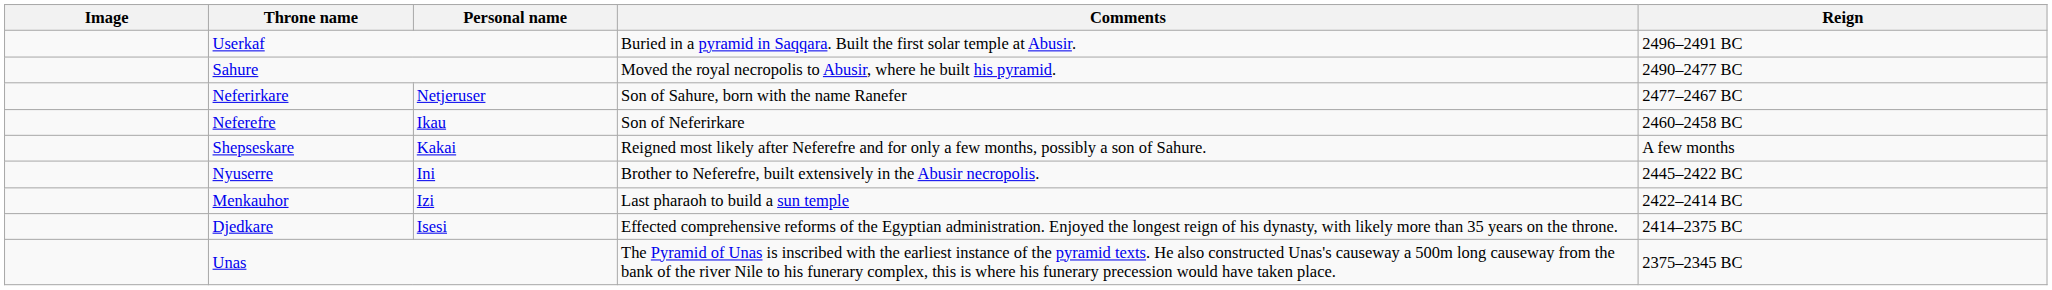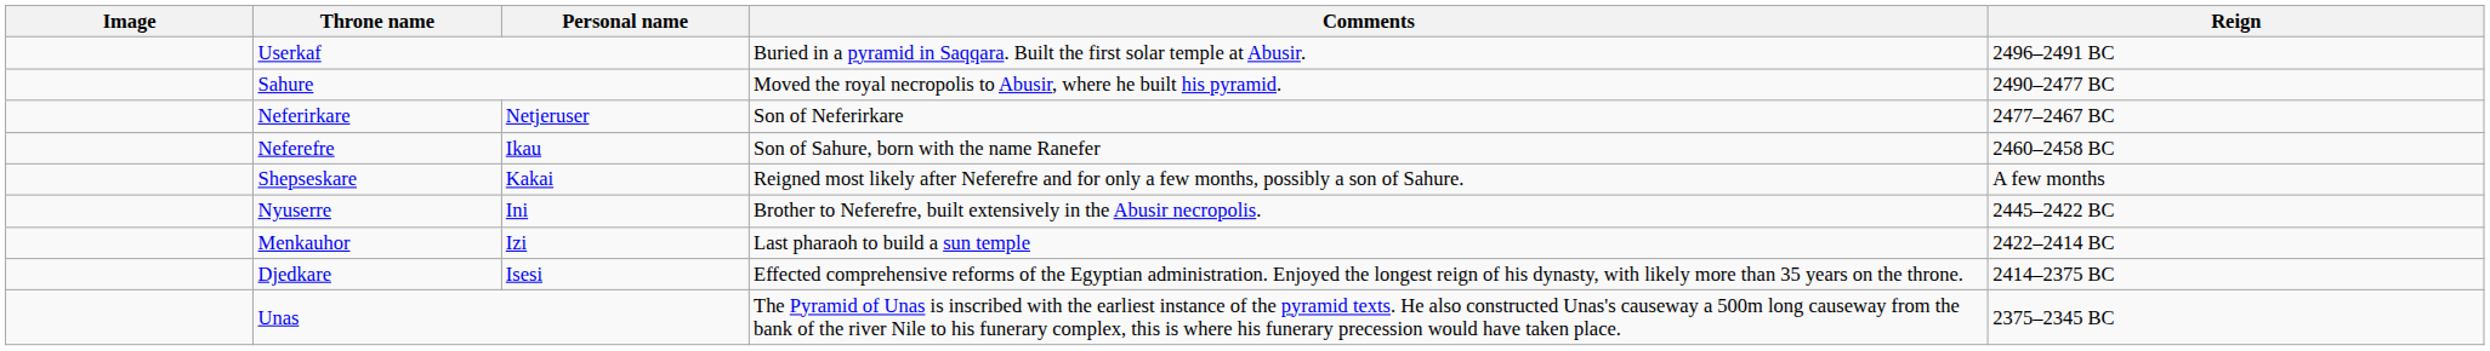Neferirkare | Comments: Son of Sahure, born with the name Ranefer -> Son of Neferirkare
Neferefre | Comments: Son of Neferirkare -> Son of Sahure, born with the name Ranefer
